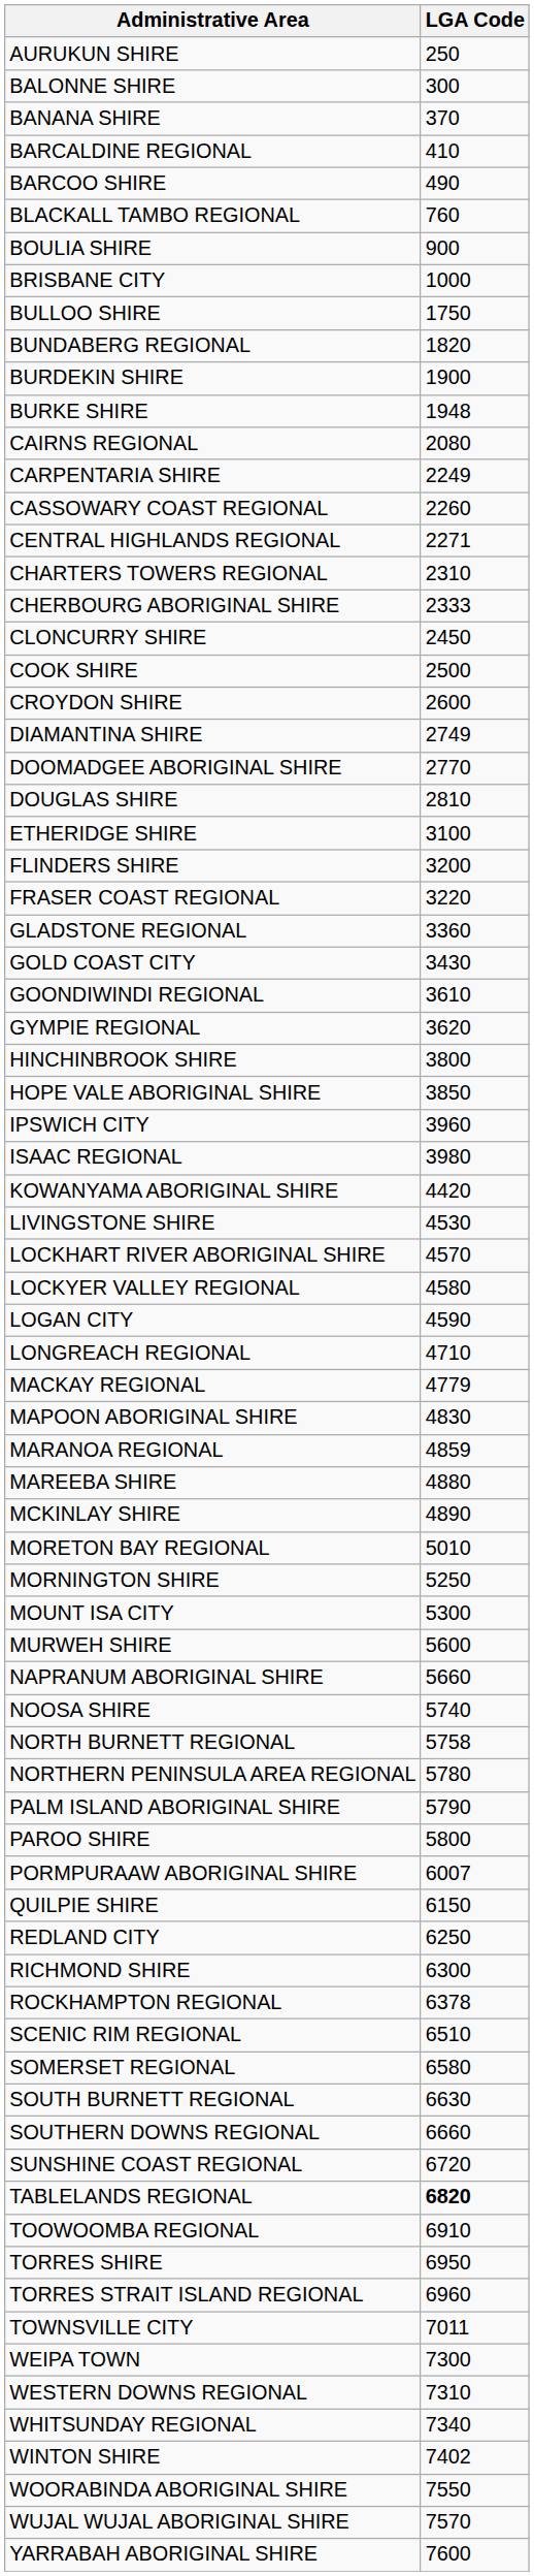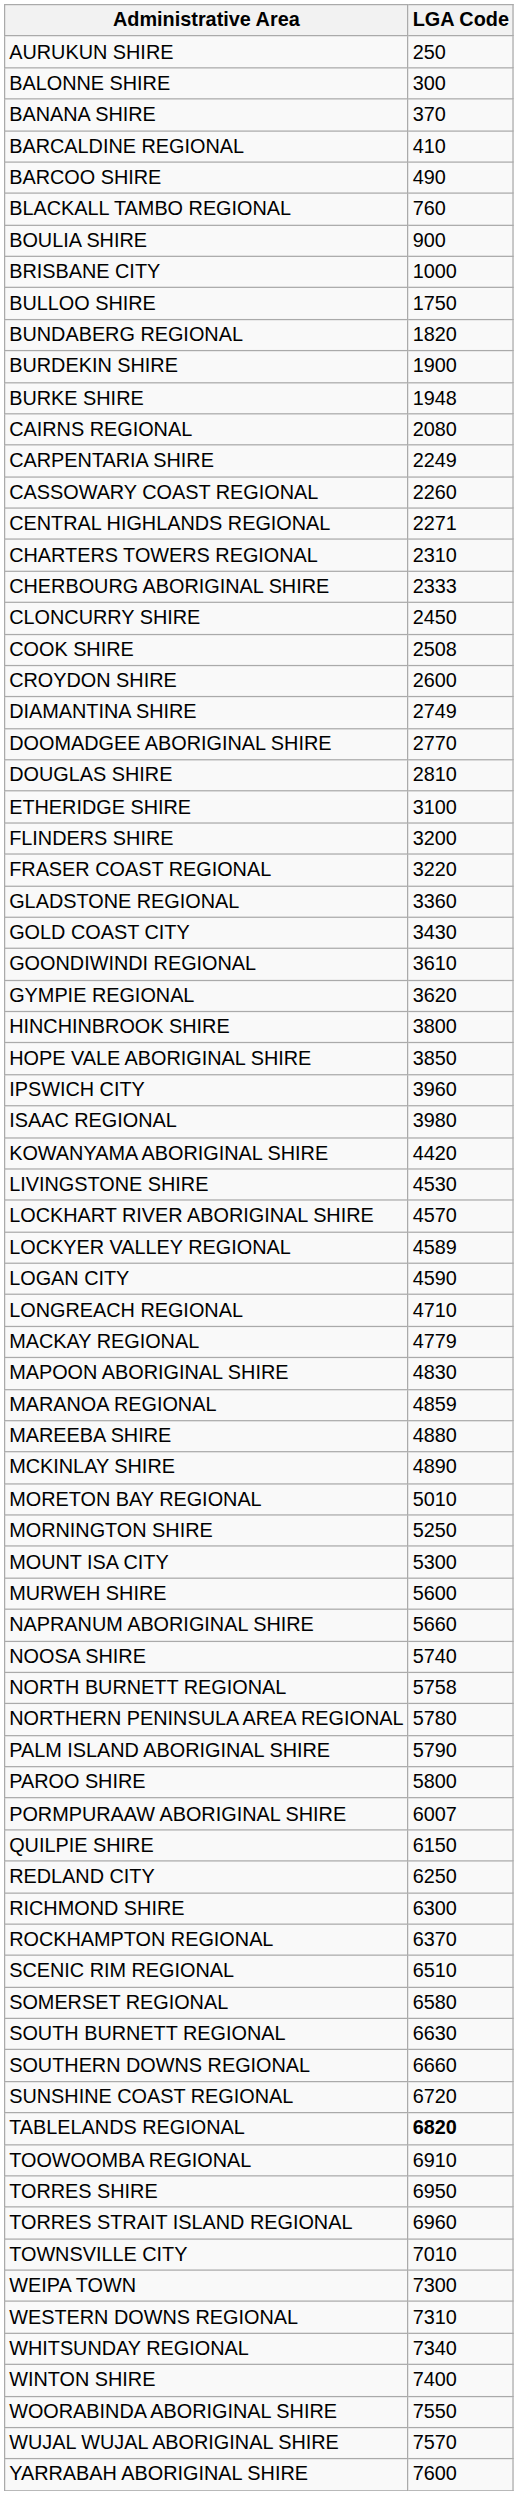COOK SHIRE | LGA Code: 2500 -> 2508
LOCKYER VALLEY REGIONAL | LGA Code: 4580 -> 4589
ROCKHAMPTON REGIONAL | LGA Code: 6378 -> 6370
TOWNSVILLE CITY | LGA Code: 7011 -> 7010
WINTON SHIRE | LGA Code: 7402 -> 7400
